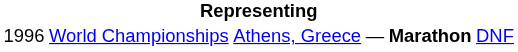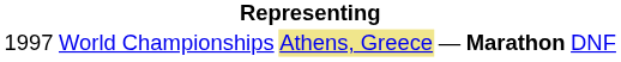World Championships | column 1: 1996 -> 1997
World Championships | column 3: no background -> khaki background
